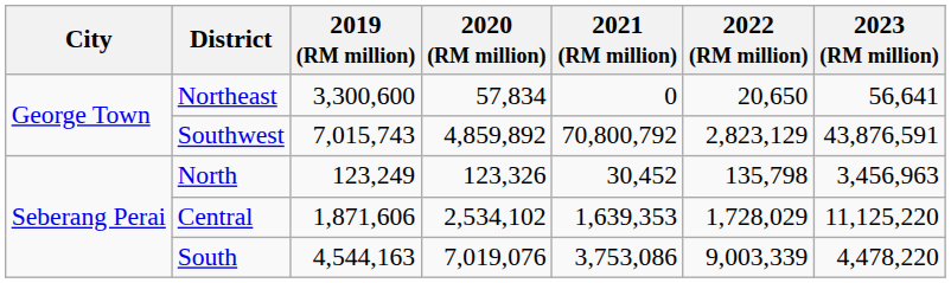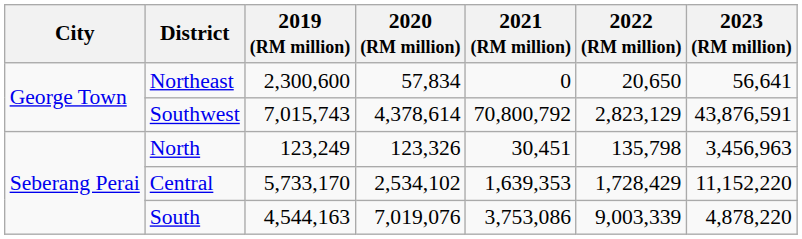Northeast | 2019 (RM million): 3,300,600 -> 2,300,600
Southwest | 2020 (RM million): 4,859,892 -> 4,378,614
North | 2021 (RM million): 30,452 -> 30,451
Central | 2019 (RM million): 1,871,606 -> 5,733,170
Central | 2022 (RM million): 1,728,029 -> 1,728,429
Central | 2023 (RM million): 11,125,220 -> 11,152,220
South | 2023 (RM million): 4,478,220 -> 4,878,220
